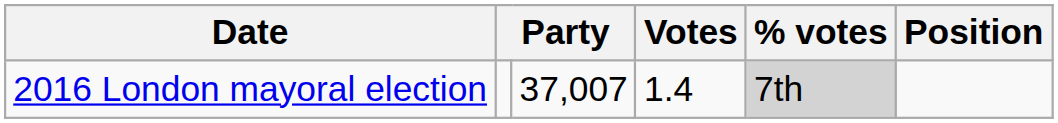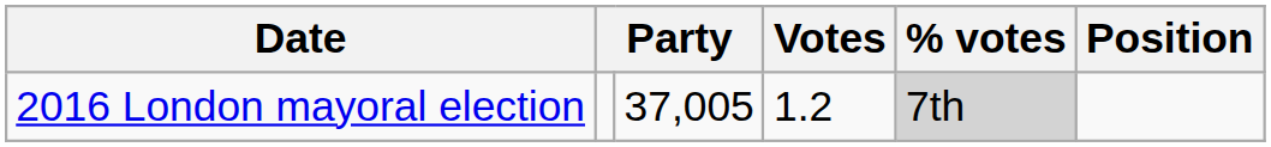2016 London mayoral election | column 3: 37,007 -> 37,005
2016 London mayoral election | Votes: 1.4 -> 1.2
